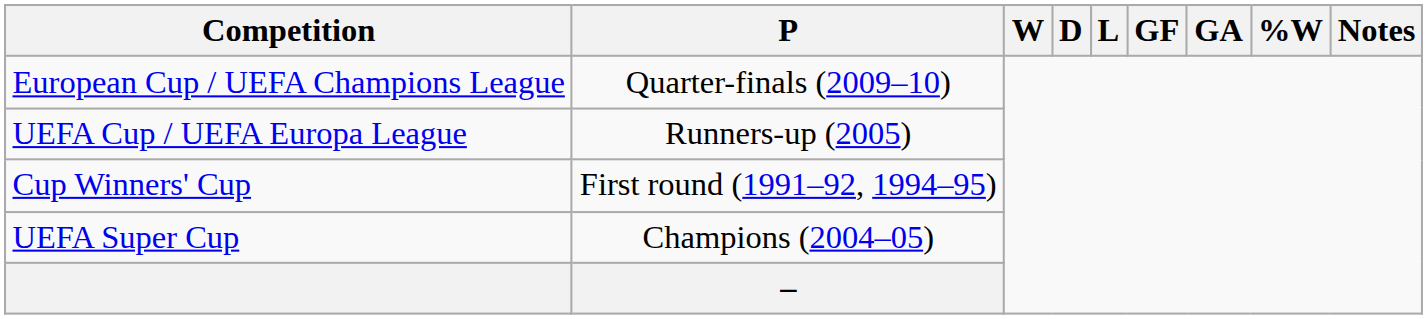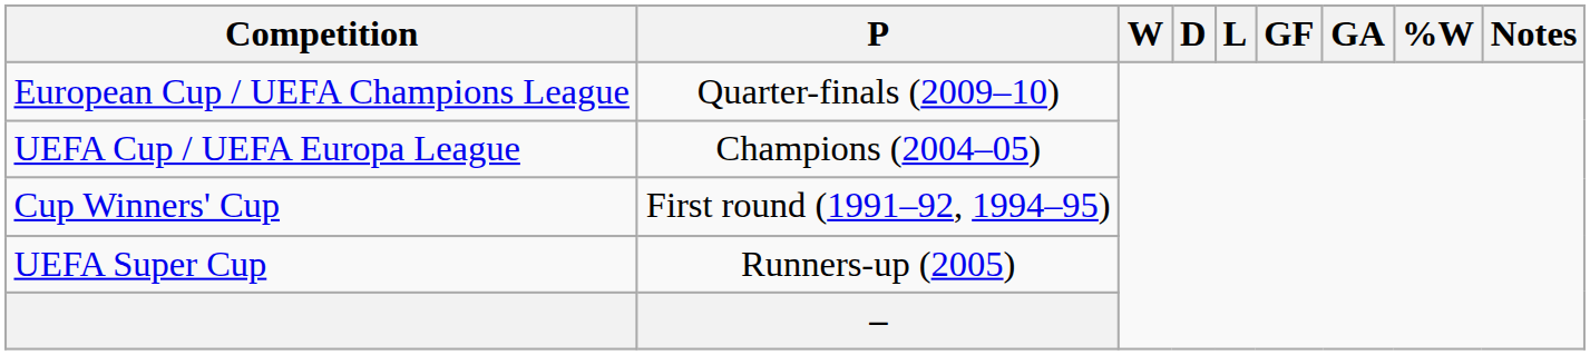UEFA Cup / UEFA Europa League | P: Runners-up (2005) -> Champions (2004–05)
UEFA Super Cup | P: Champions (2004–05) -> Runners-up (2005)
